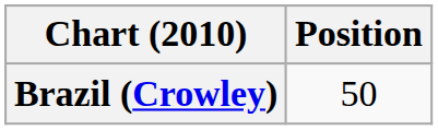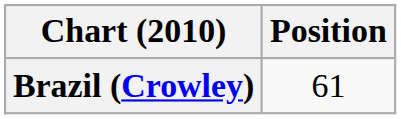Brazil (Crowley) | Position: 50 -> 61
